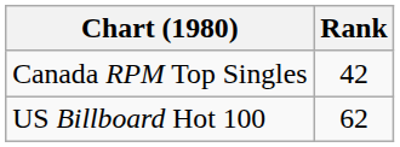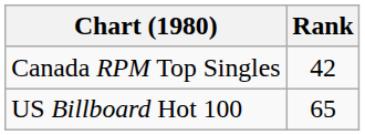US Billboard Hot 100 | Rank: 62 -> 65
